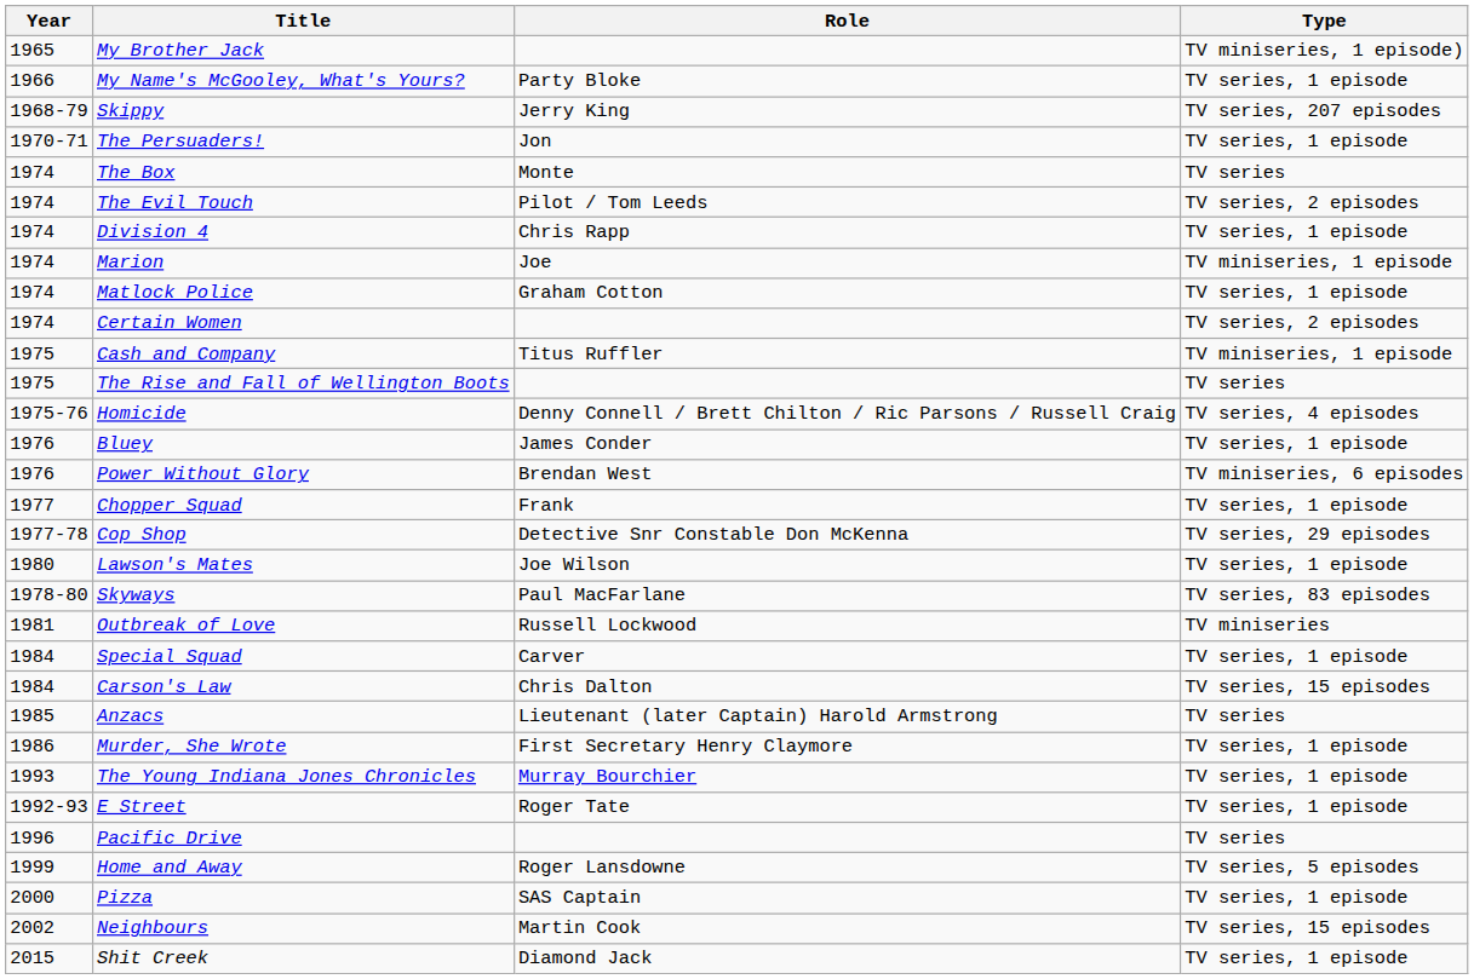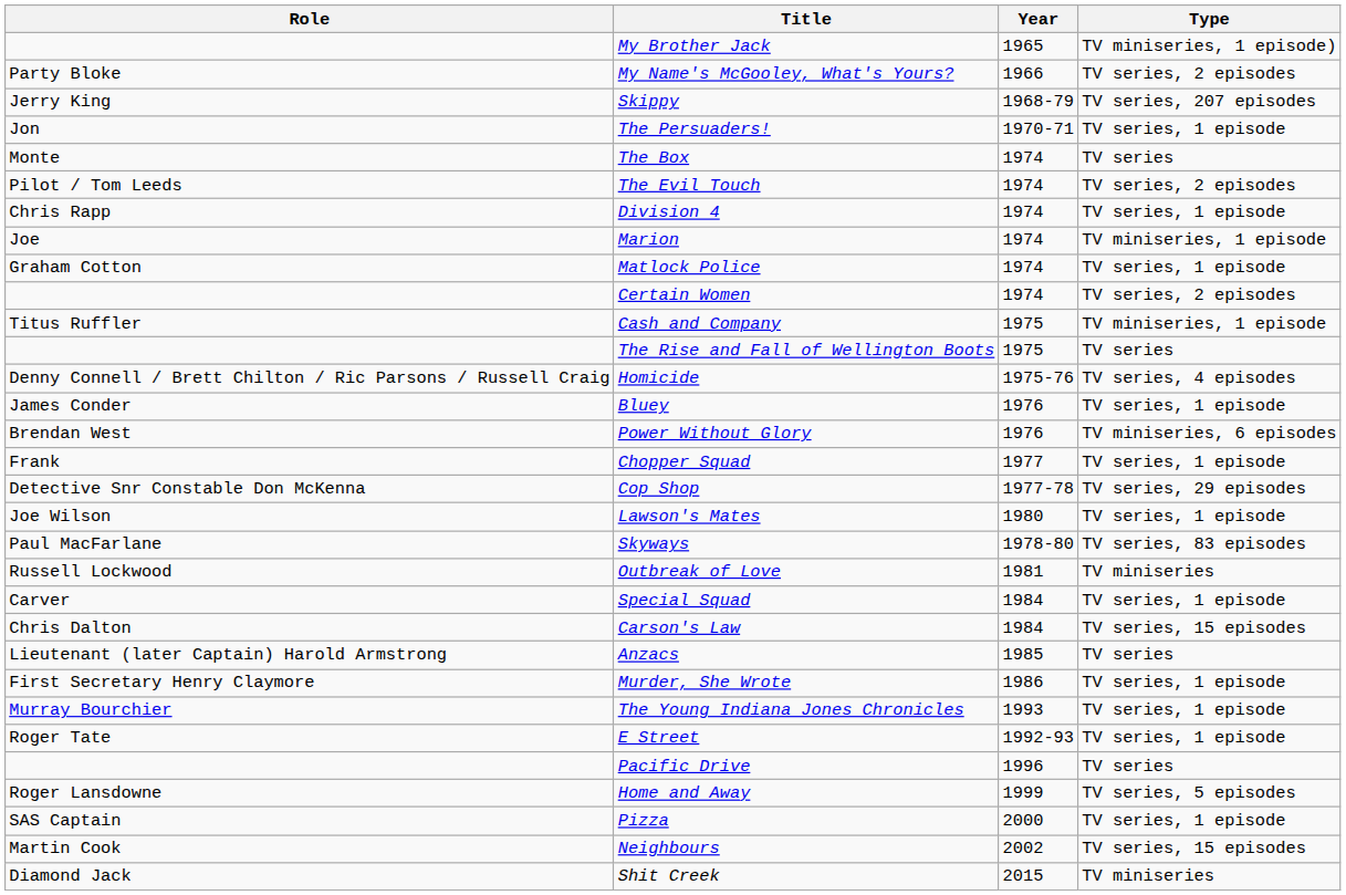columns swapped: Year <-> Role
My Name's McGooley, What's Yours? | Type: TV series, 1 episode -> TV series, 2 episodes
Shit Creek | Type: TV series, 1 episode -> TV miniseries
